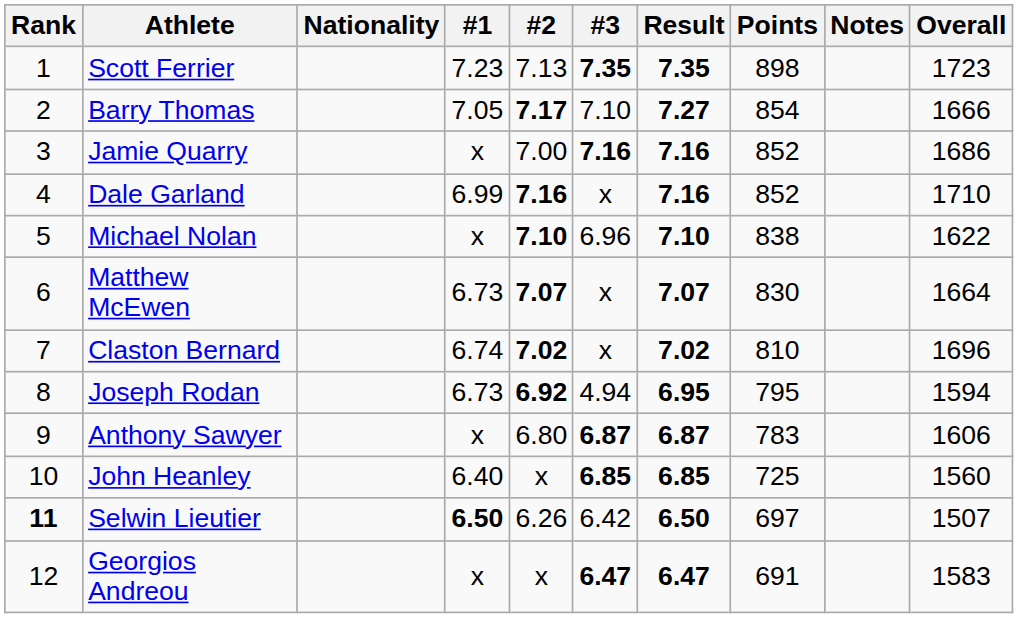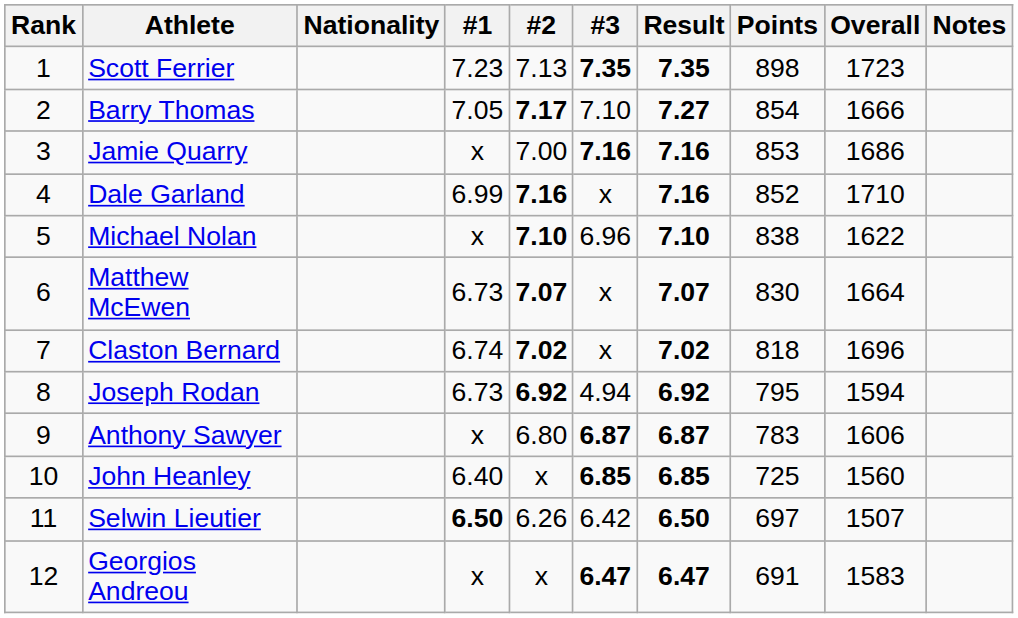columns swapped: Notes <-> Overall
Jamie Quarry | Points: 852 -> 853
Claston Bernard | Points: 810 -> 818
Joseph Rodan | Result: 6.95 -> 6.92
Selwin Lieutier | Rank: bold -> normal
